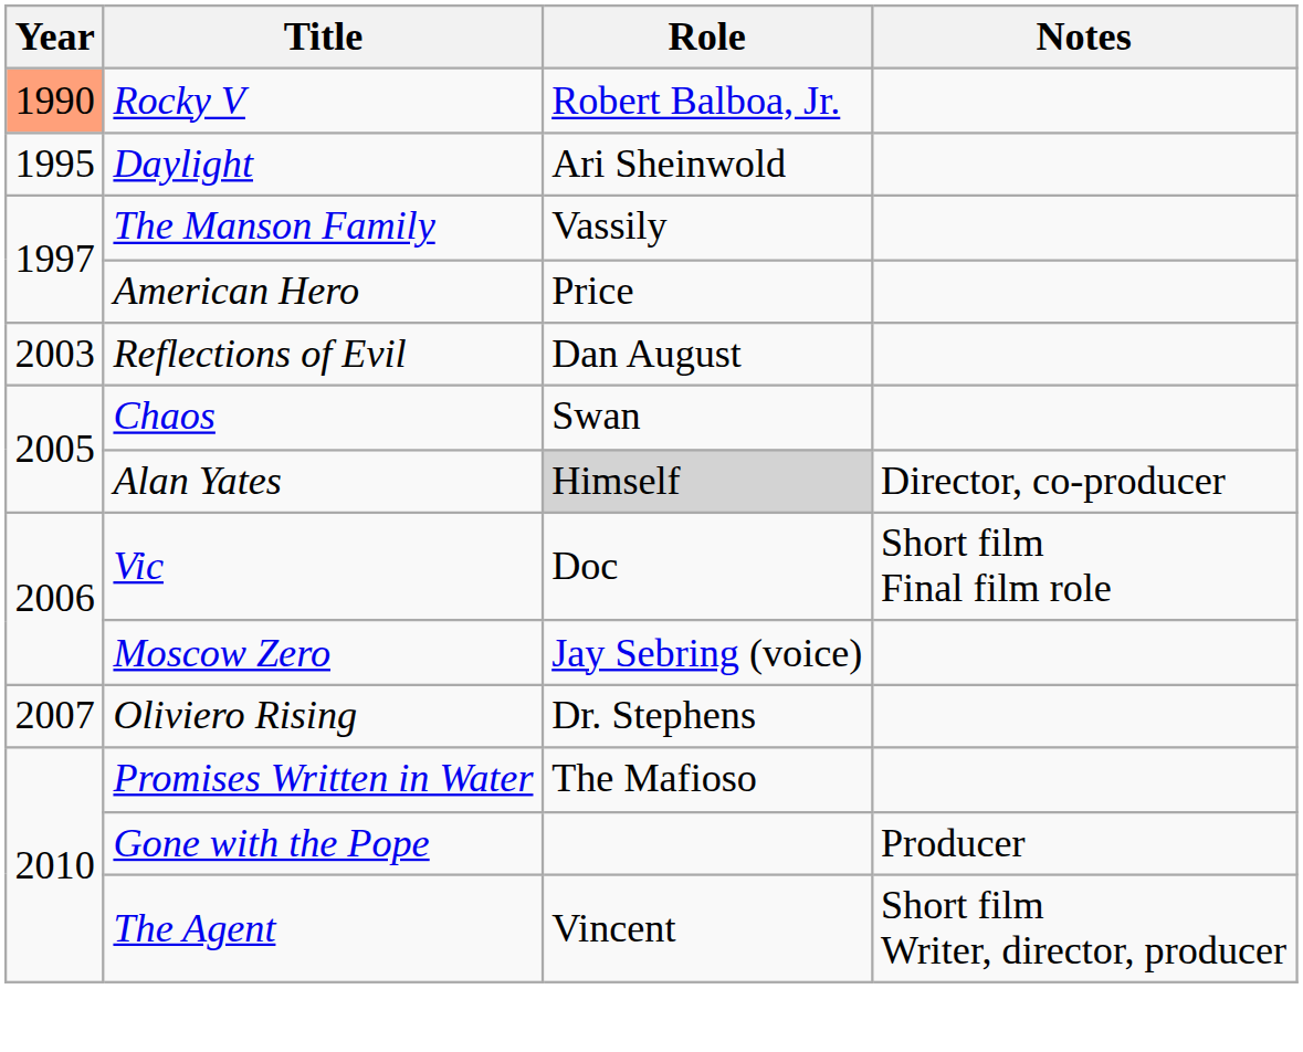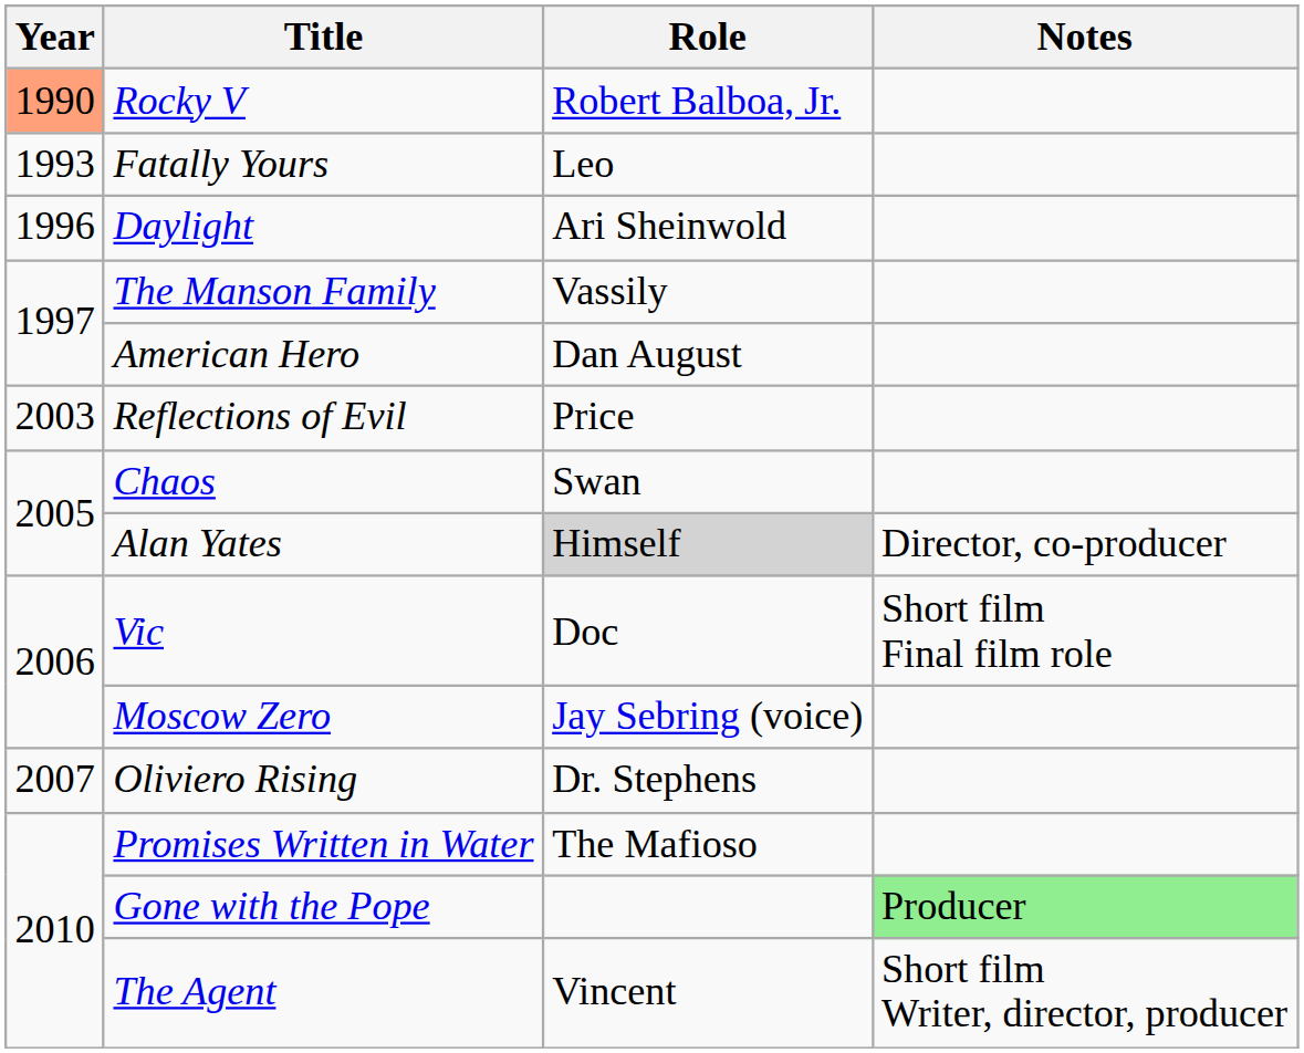+ row: 1993 | Fatally Yours | Leo
Daylight | Year: 1995 -> 1996
American Hero | Role: Price -> Dan August
Reflections of Evil | Role: Dan August -> Price
Gone with the Pope | Notes: no background -> lightgreen background
